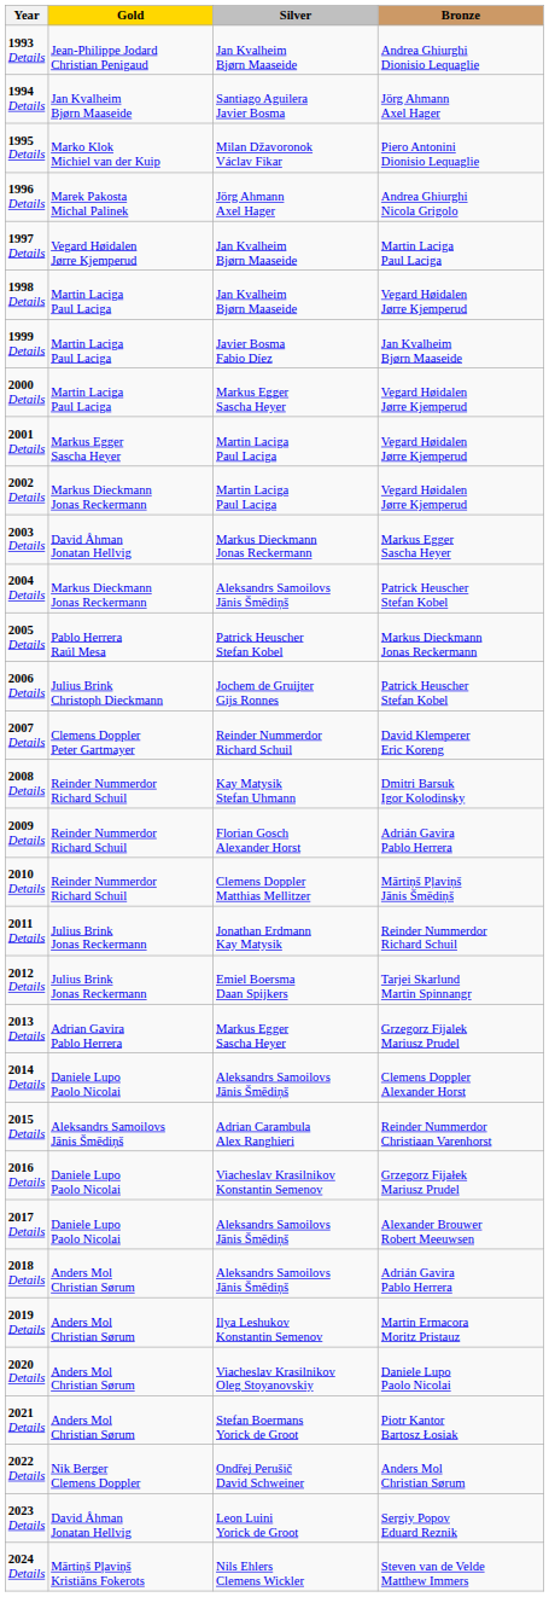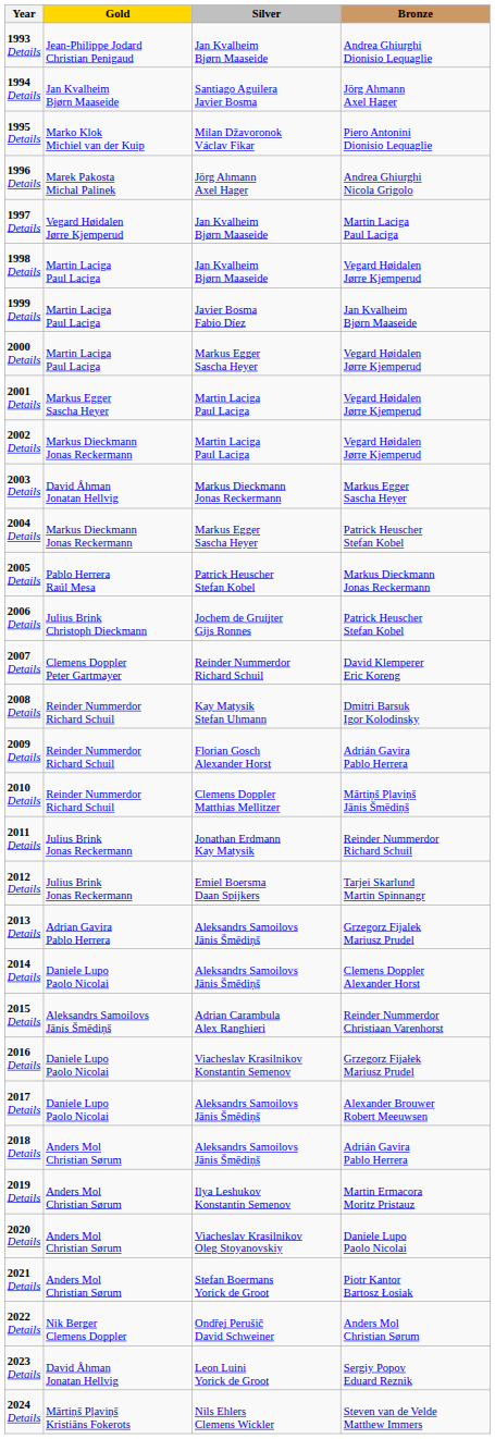2004 Details | Silver: Aleksandrs Samoilovs Jānis Šmēdiņš -> Markus Egger Sascha Heyer
2013 Details | Silver: Markus Egger Sascha Heyer -> Aleksandrs Samoilovs Jānis Šmēdiņš
